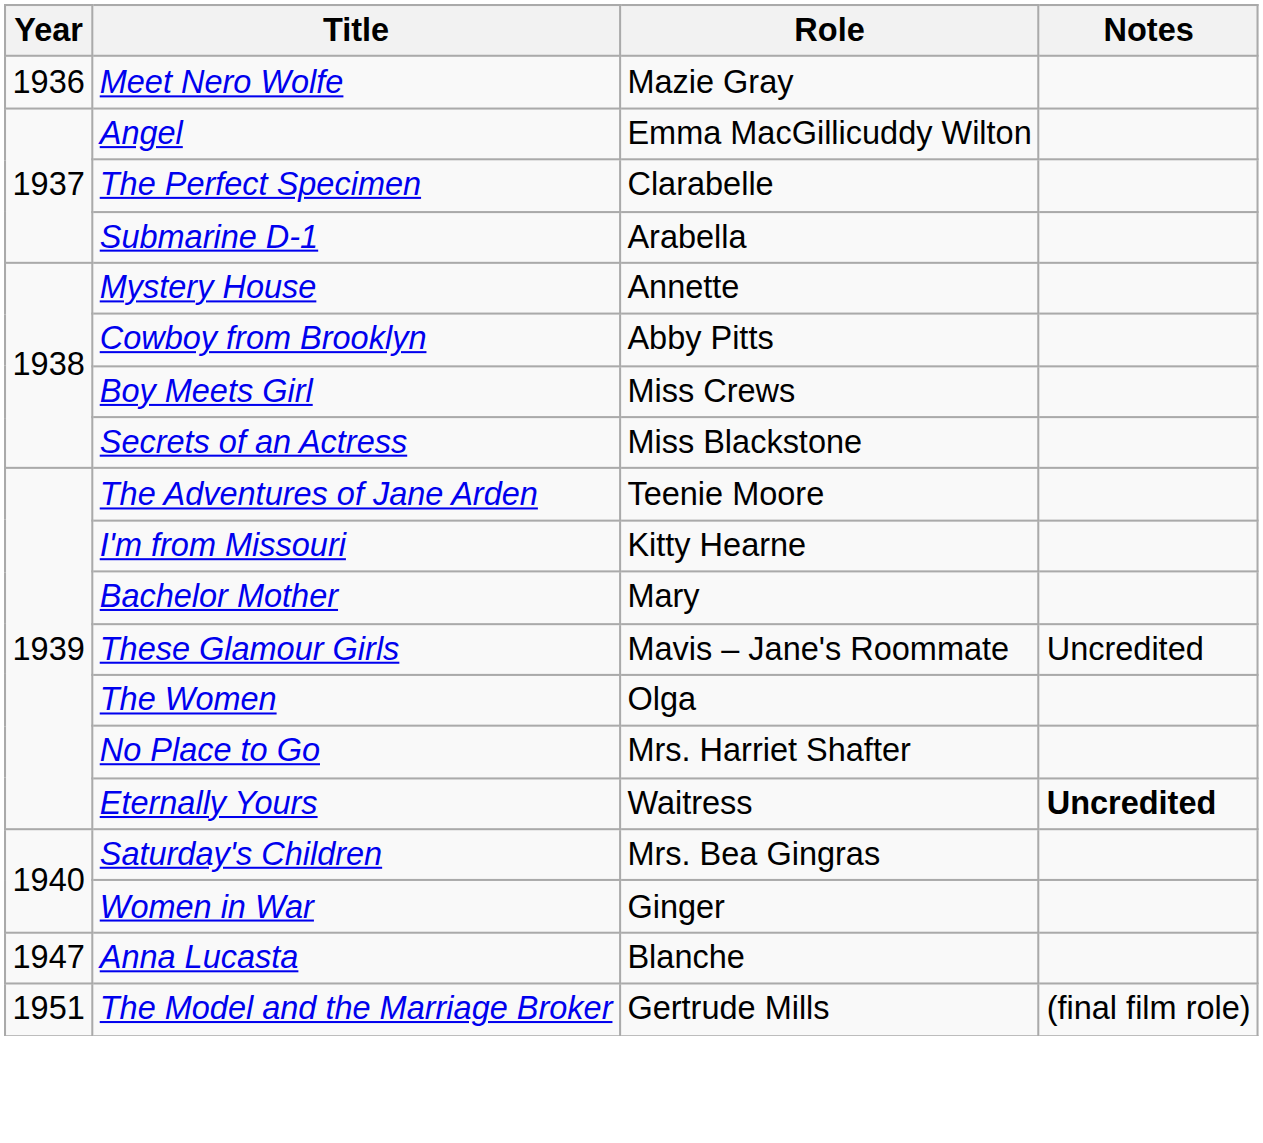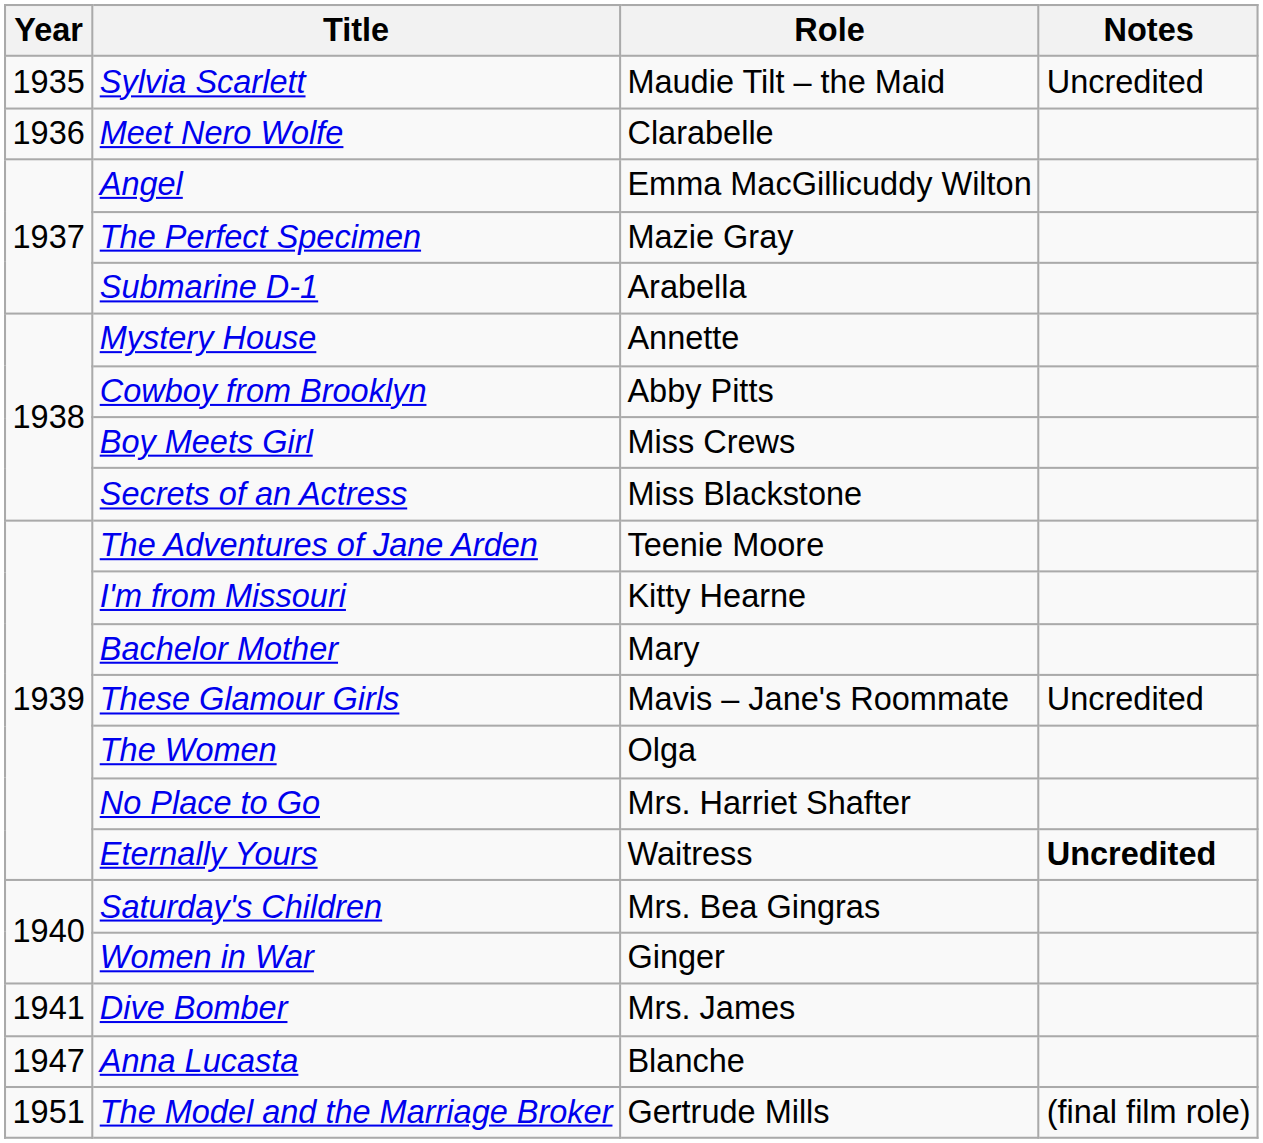+ row: 1935 | Sylvia Scarlett | Maudie Tilt – the Maid | Uncredited
Meet Nero Wolfe | Role: Mazie Gray -> Clarabelle
The Perfect Specimen | Role: Clarabelle -> Mazie Gray
+ row: 1941 | Dive Bomber | Mrs. James
